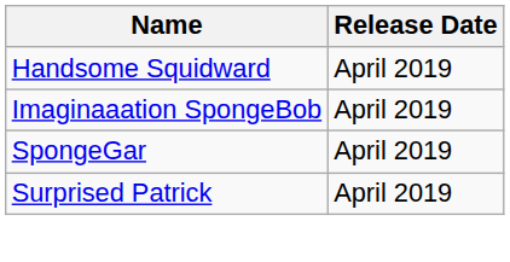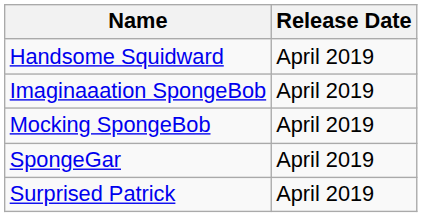+ row: Mocking SpongeBob | April 2019
